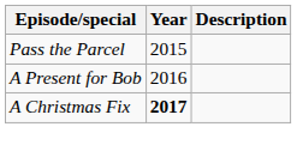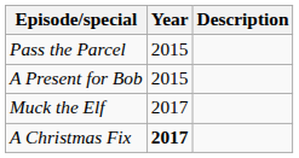A Present for Bob | Year: 2016 -> 2015
+ row: Muck the Elf | 2017
